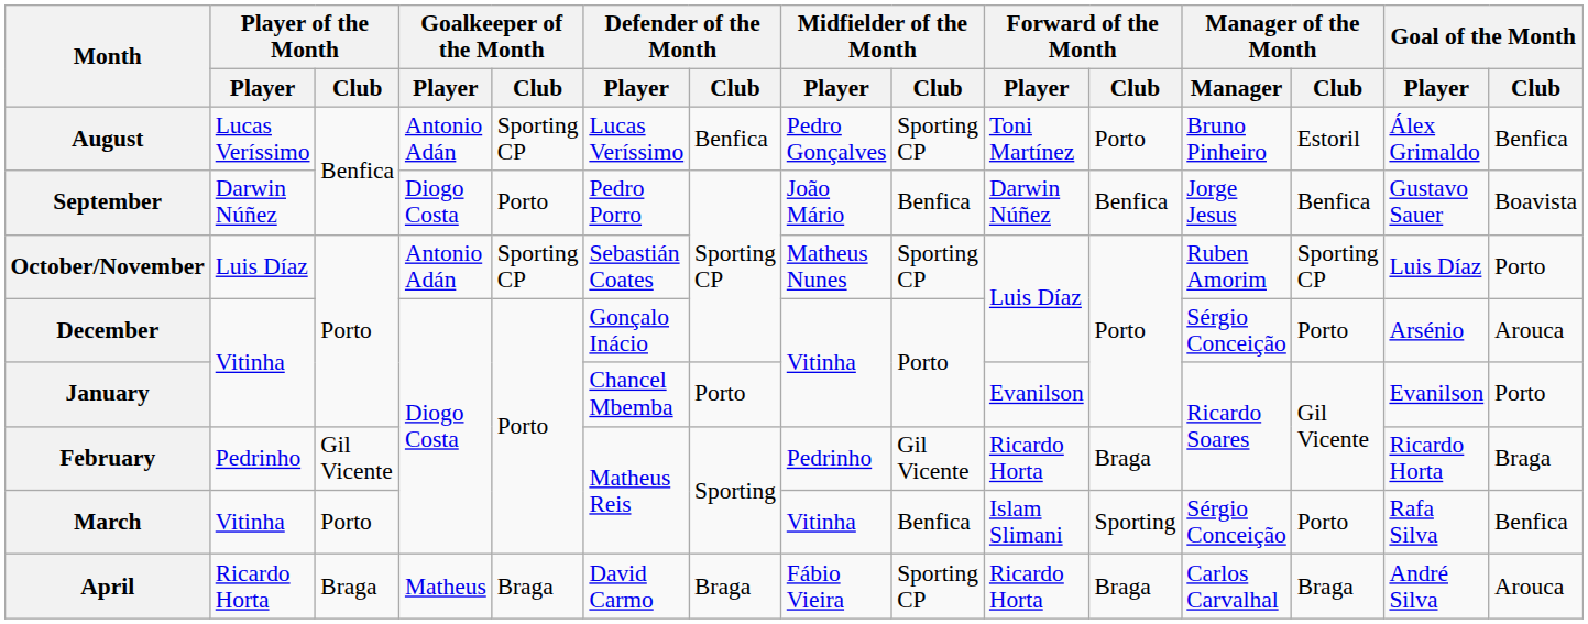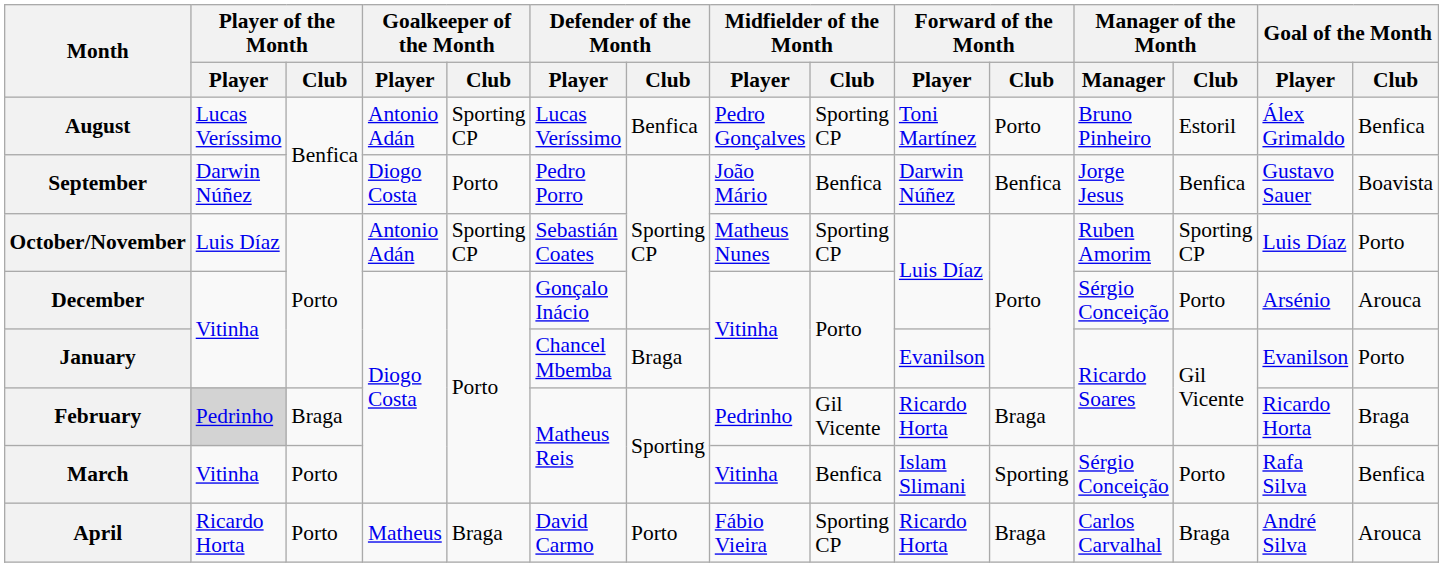January | Defender of the Month / Club: Porto -> Braga
February | Player of the Month / Player: no background -> lightgrey background
February | Player of the Month / Club: Gil Vicente -> Braga
April | Player of the Month / Club: Braga -> Porto
April | Defender of the Month / Club: Braga -> Porto
